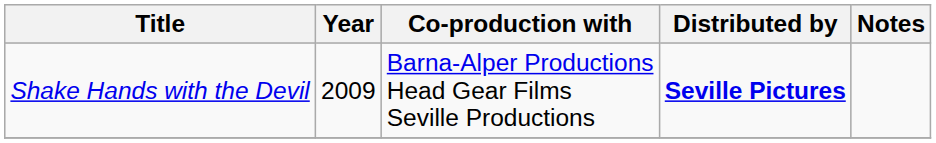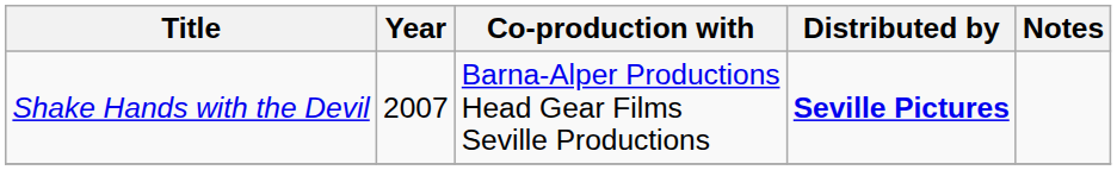Shake Hands with the Devil | Year: 2009 -> 2007
